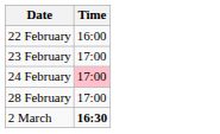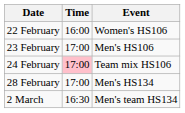+ column: Event | Women's HS106 | Men's HS106 | Team mix HS106 | Men's HS134 | Men's team HS134
2 March | Time: bold -> normal
